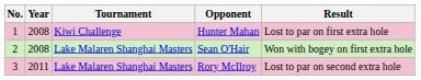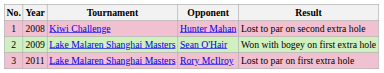Hunter Mahan | Result: Lost to par on first extra hole -> Lost to par on second extra hole
Sean O'Hair | Year: 2008 -> 2009
Rory McIlroy | Result: Lost to par on second extra hole -> Lost to par on first extra hole
